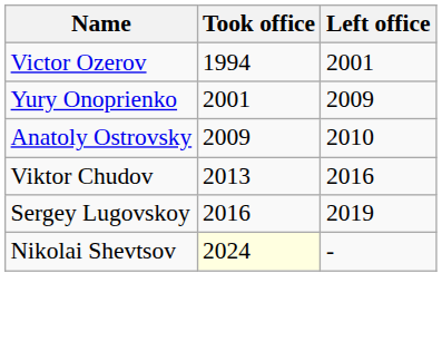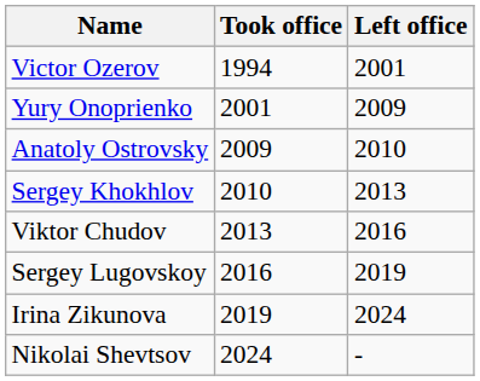+ row: Sergey Khokhlov | 2010 | 2013
+ row: Irina Zikunova | 2019 | 2024
Nikolai Shevtsov | Took office: lightyellow background -> no background
